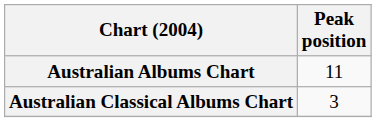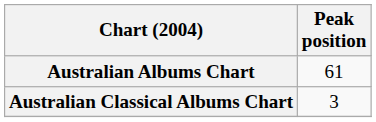Australian Albums Chart | Peak position: 11 -> 61
